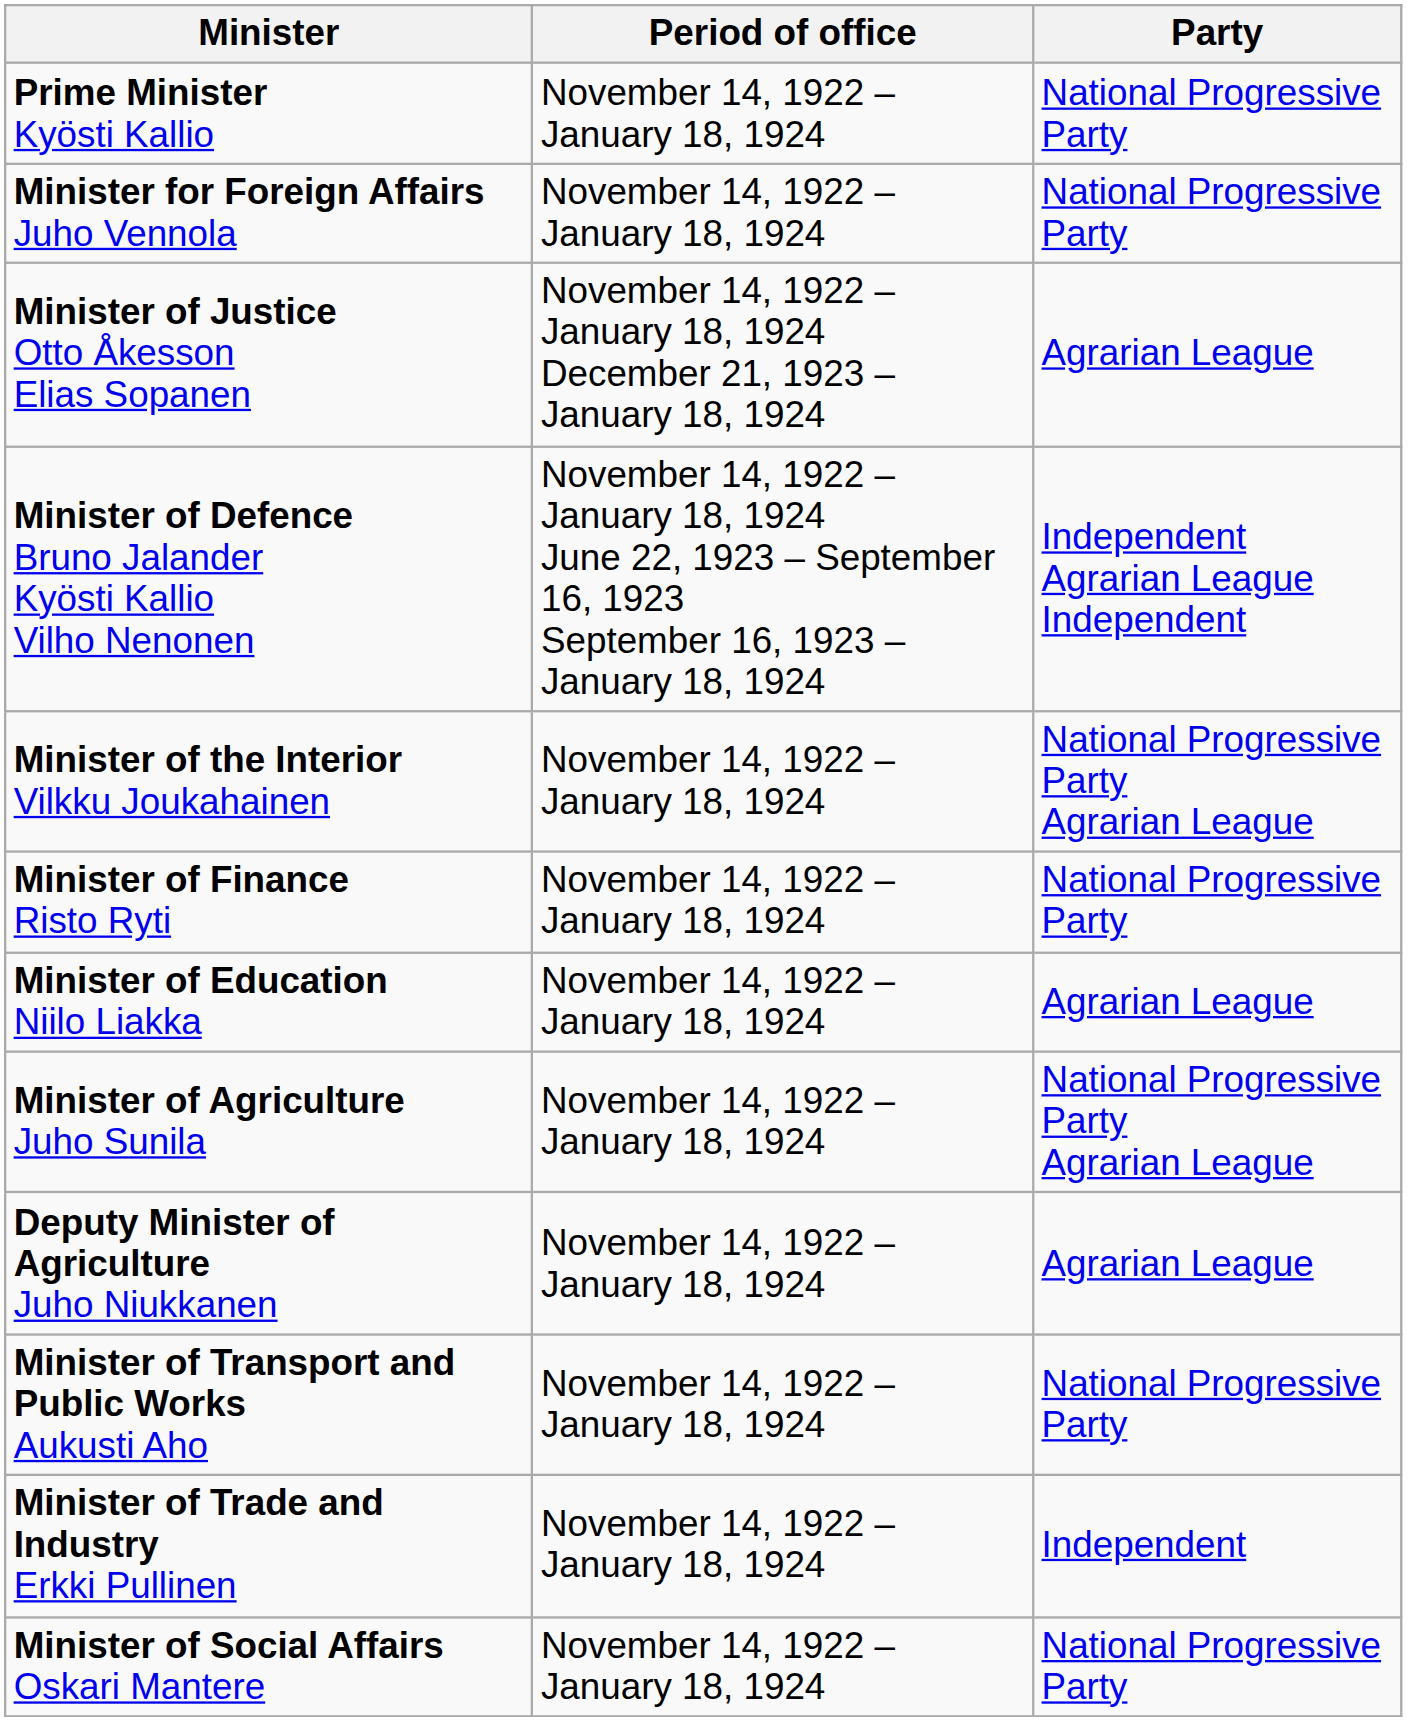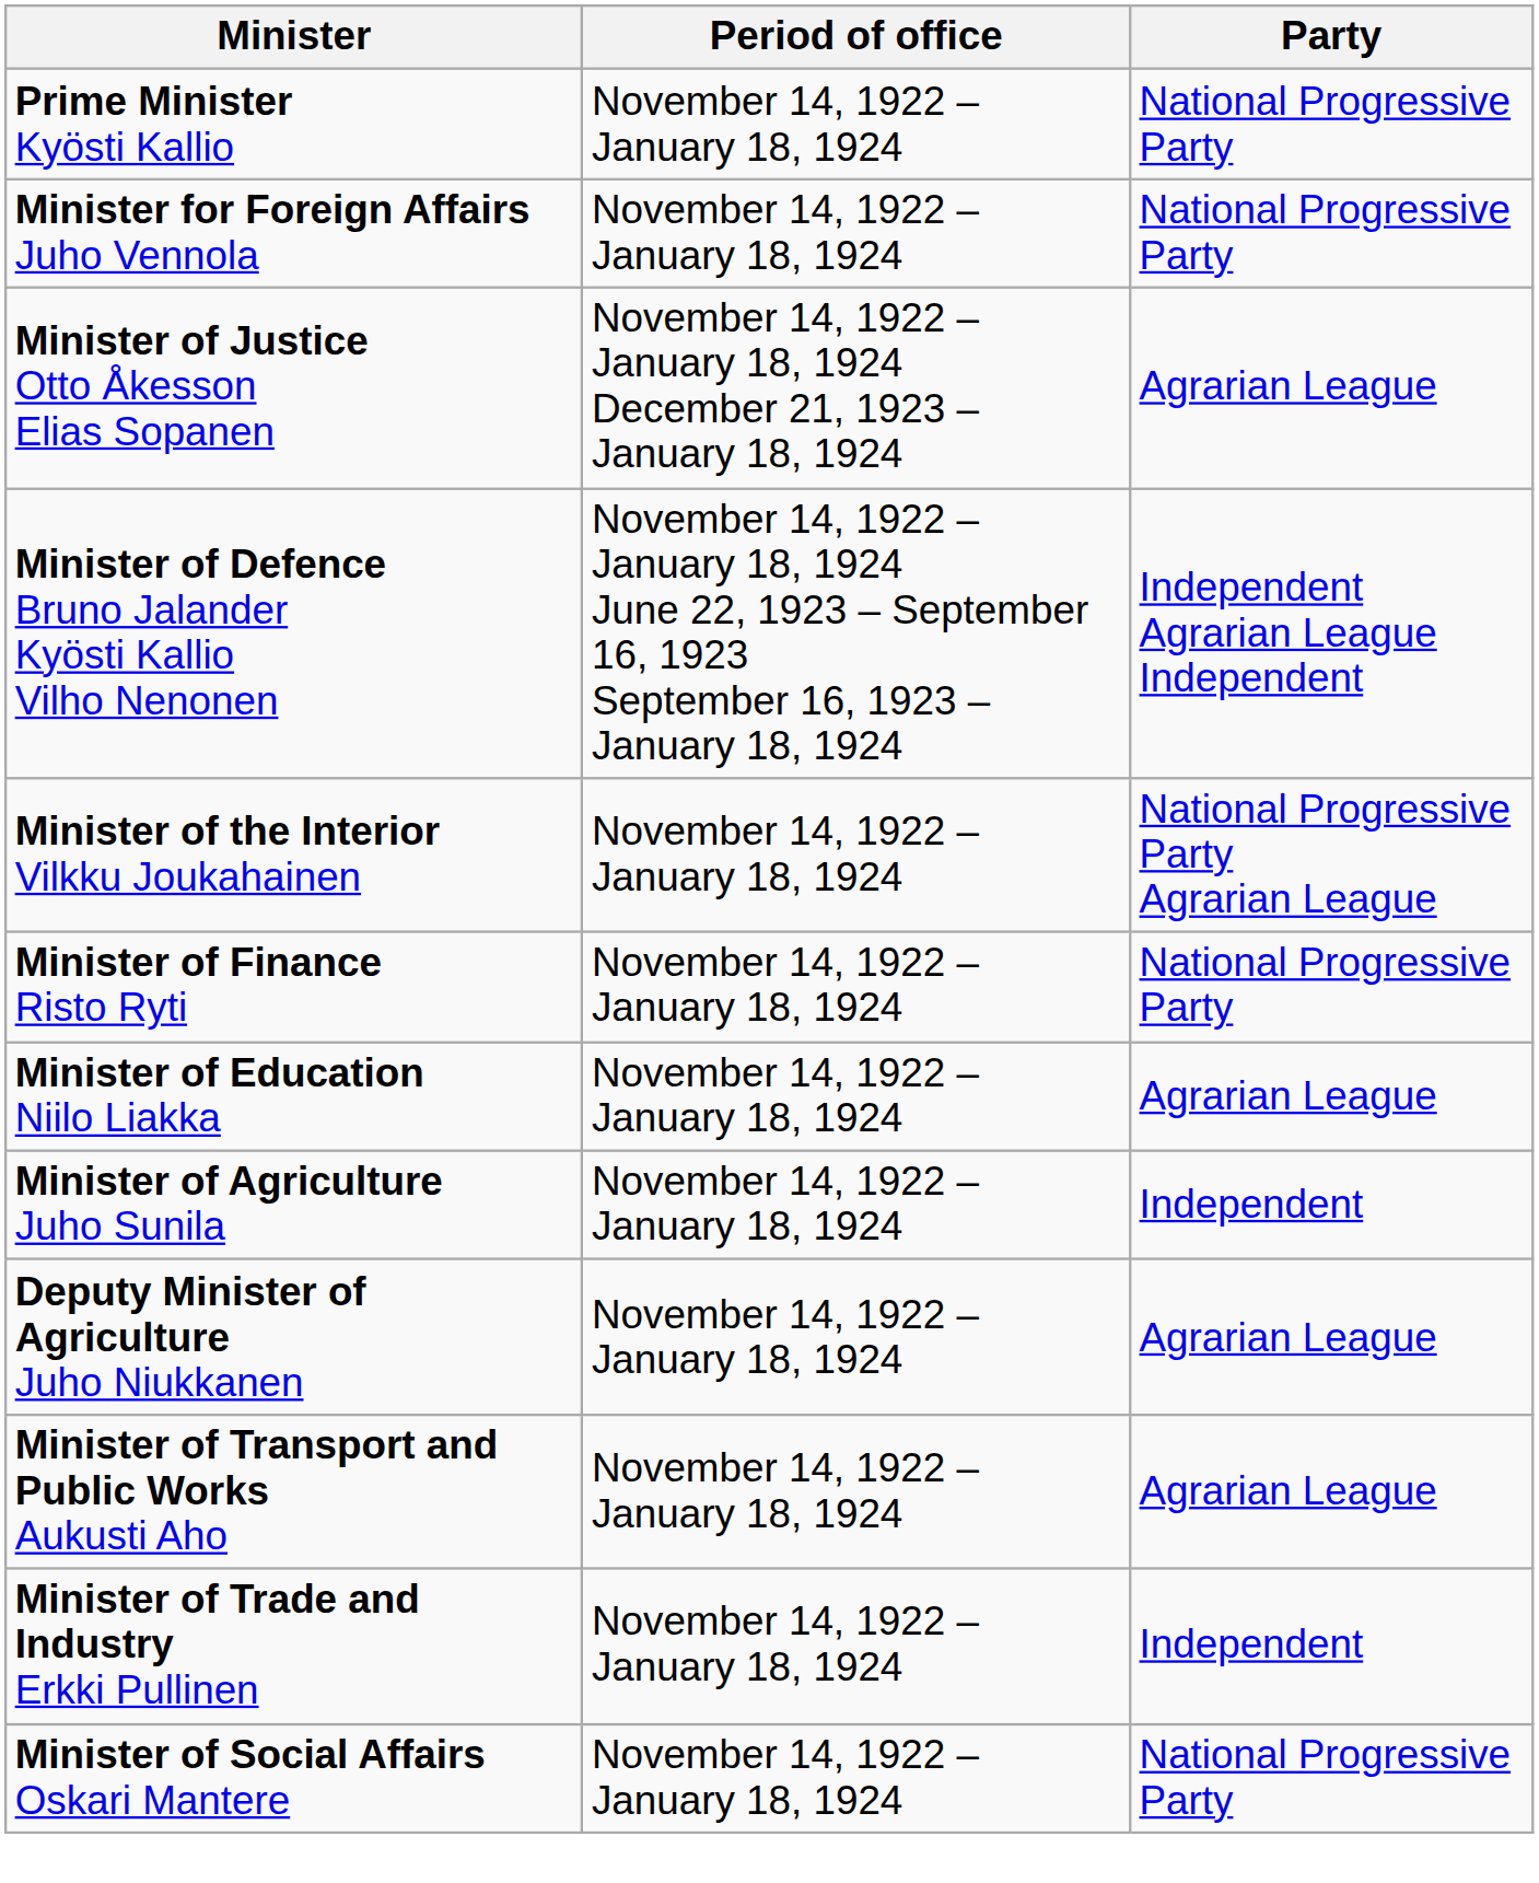Minister of Agriculture Juho Sunila | Party: National Progressive Party Agrarian League -> Independent
Minister of Transport and Public Works Aukusti Aho | Party: National Progressive Party -> Agrarian League
